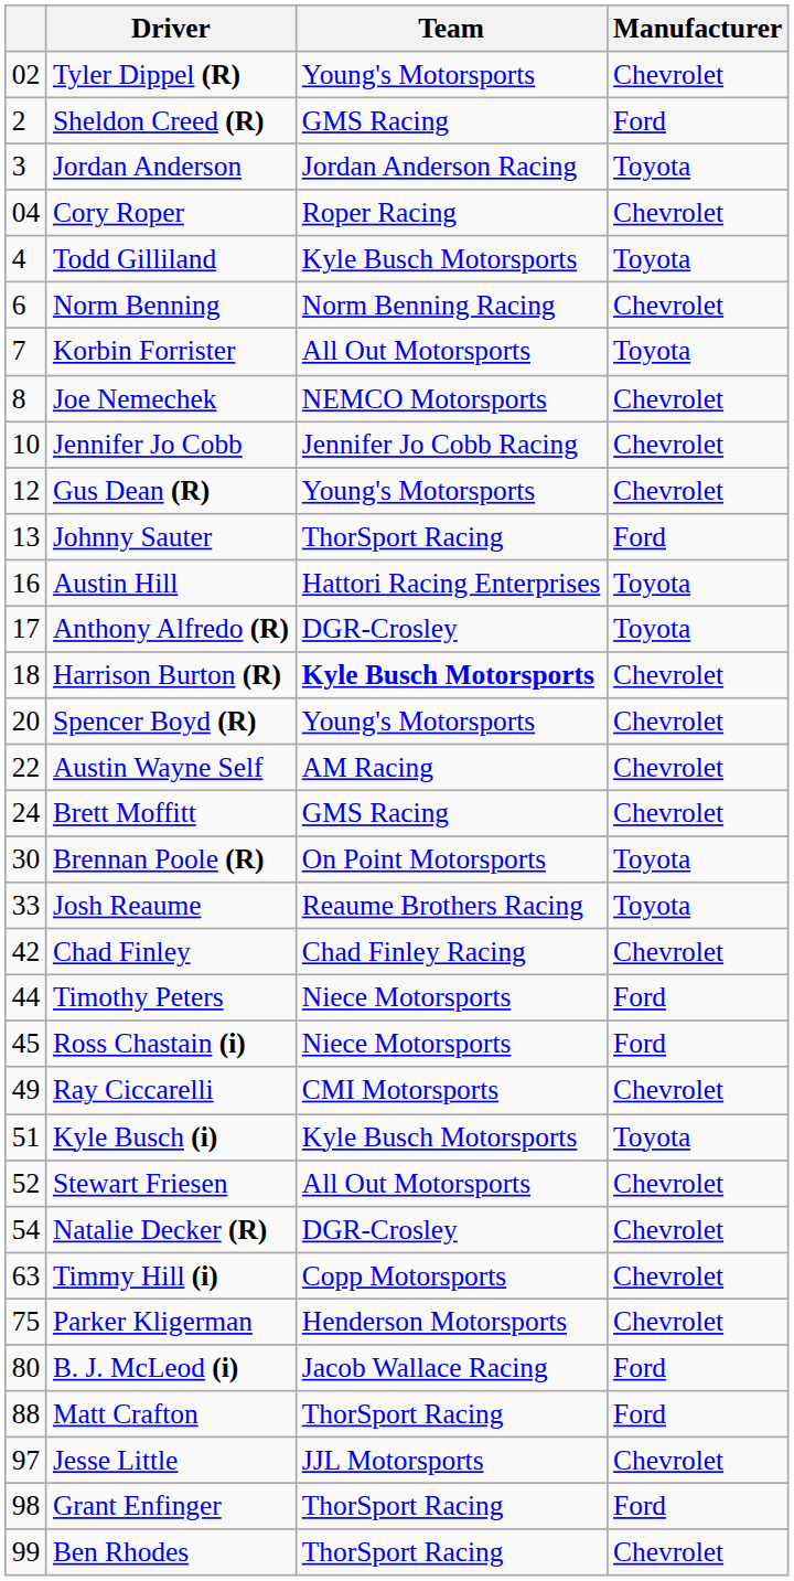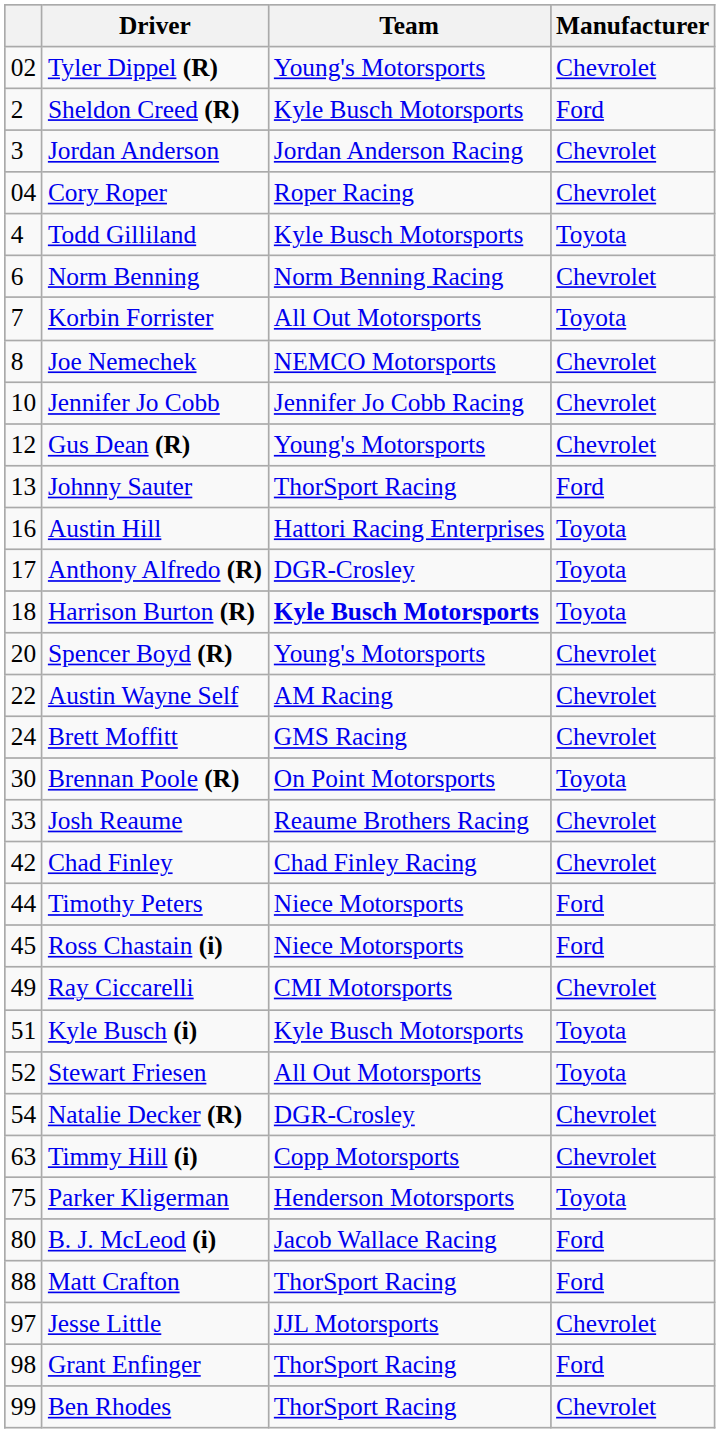Sheldon Creed (R) | Team: GMS Racing -> Kyle Busch Motorsports
Jordan Anderson | Manufacturer: Toyota -> Chevrolet
Harrison Burton (R) | Manufacturer: Chevrolet -> Toyota
Josh Reaume | Manufacturer: Toyota -> Chevrolet
Stewart Friesen | Manufacturer: Chevrolet -> Toyota
Parker Kligerman | Manufacturer: Chevrolet -> Toyota
